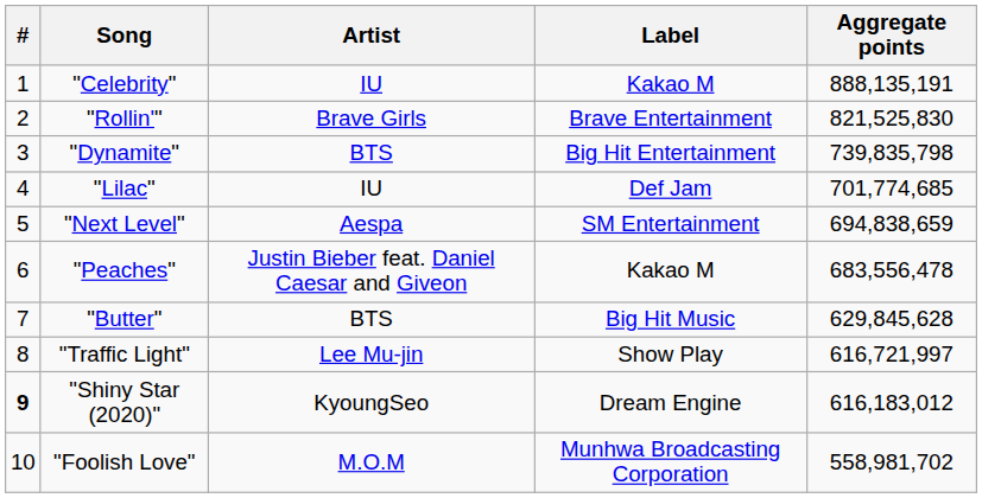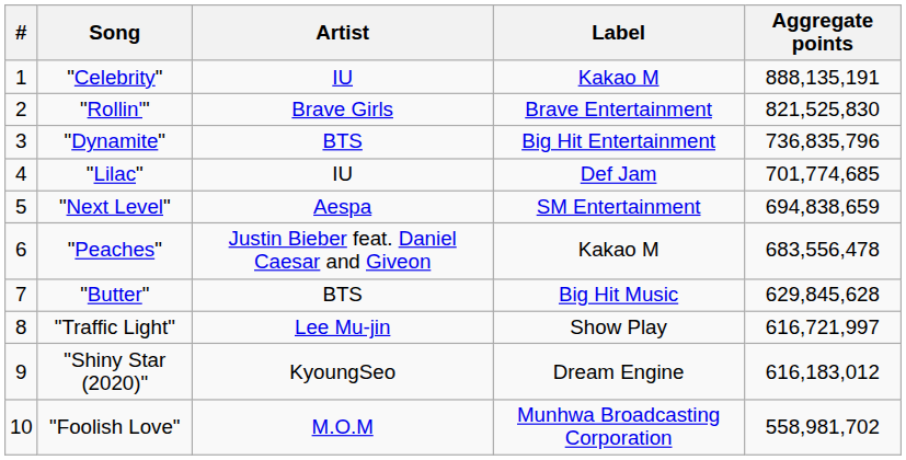"Dynamite" | Aggregate points: 739,835,798 -> 736,835,796
"Shiny Star (2020)" | #: bold -> normal
